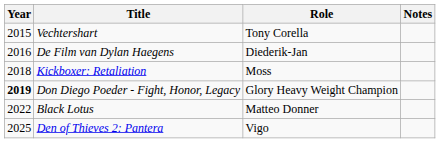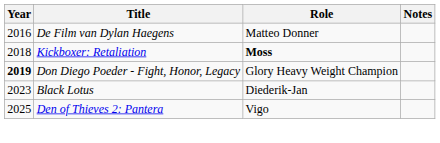- row: 2015 | Vechtershart | Tony Corella
De Film van Dylan Haegens | Role: Diederik-Jan -> Matteo Donner
Kickboxer: Retaliation | Role: normal -> bold
Black Lotus | Year: 2022 -> 2023
Black Lotus | Role: Matteo Donner -> Diederik-Jan
